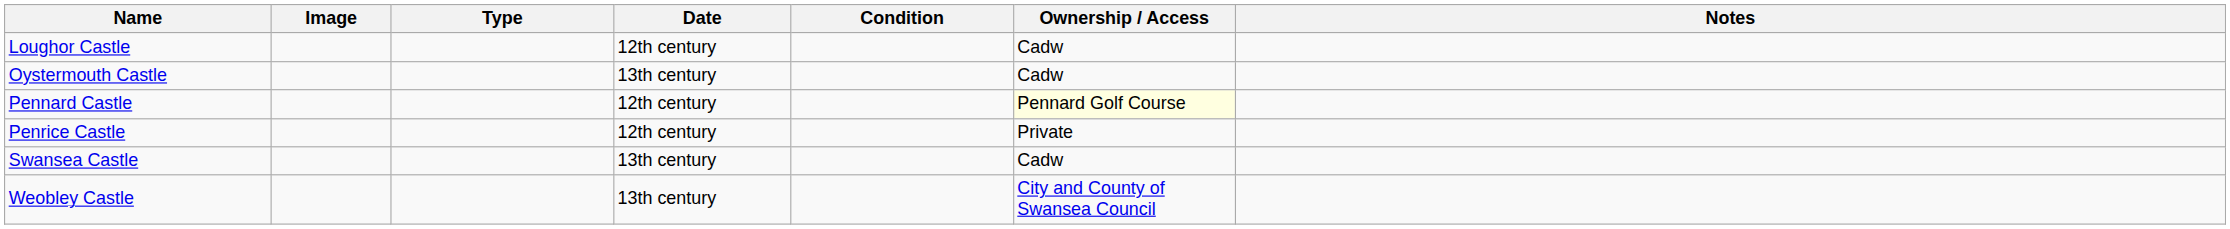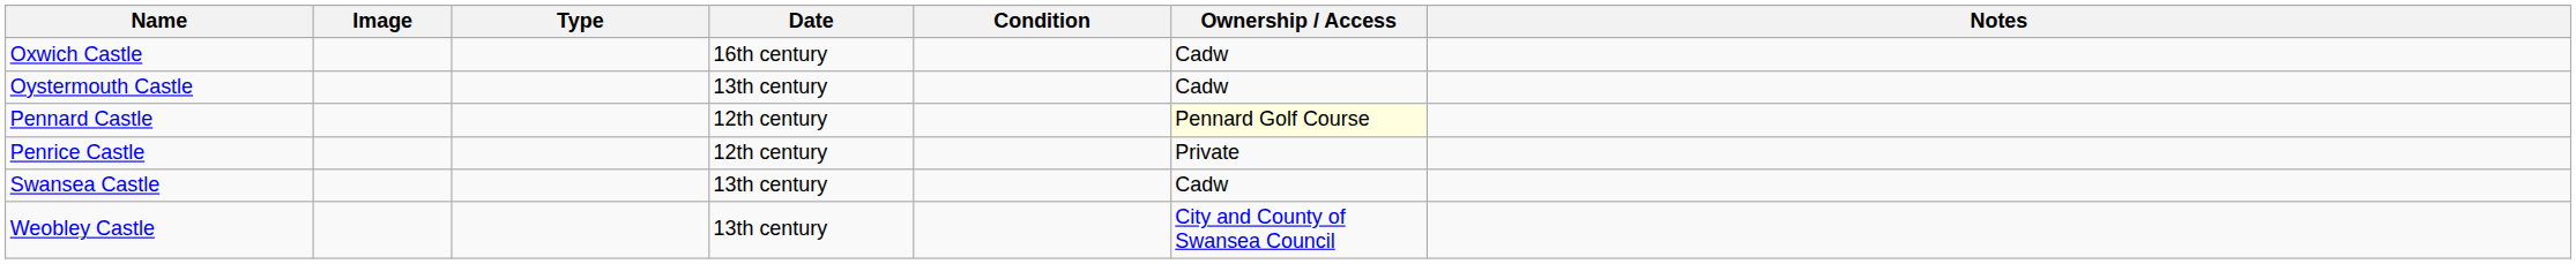- row: Loughor Castle | 12th century | Cadw
+ row: Oxwich Castle | 16th century | Cadw
